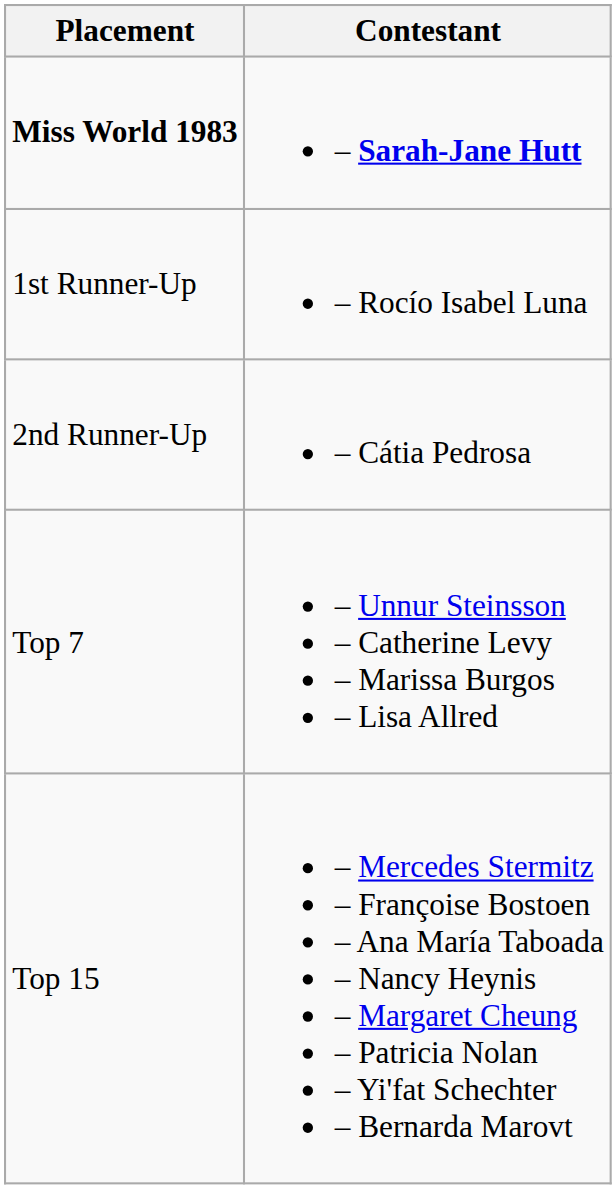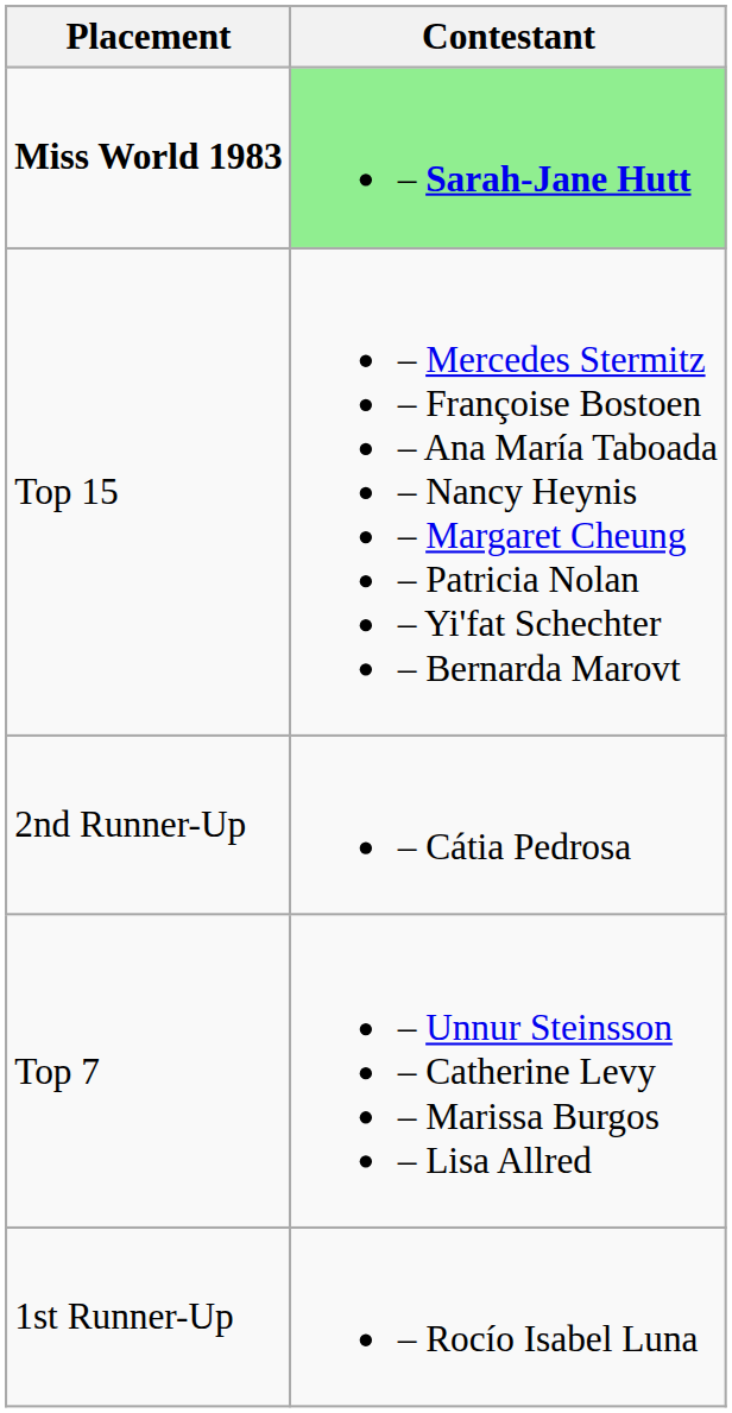Miss World 1983 | Contestant: no background -> lightgreen background
rows swapped: 1st Runner-Up <-> Top 15
